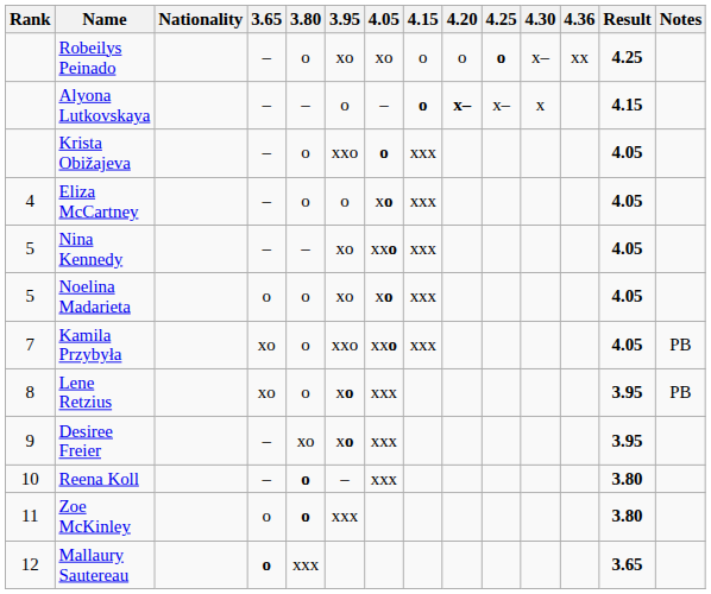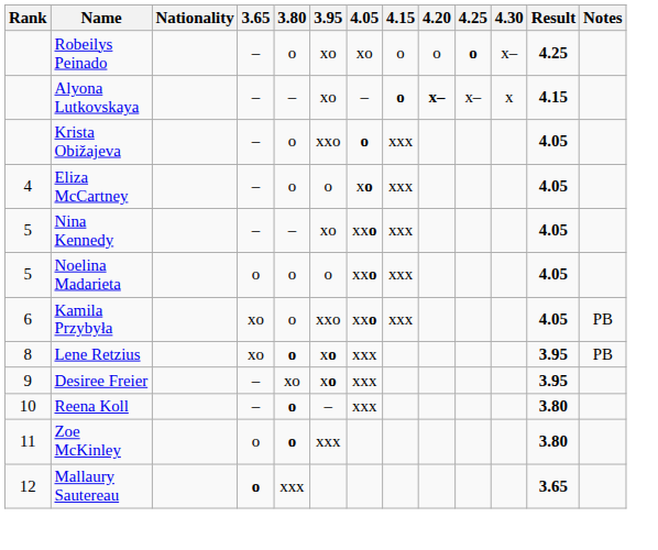- column: 4.36 | xx
Alyona Lutkovskaya | 3.95: o -> xo
Noelina Madarieta | 3.95: xo -> o
Noelina Madarieta | 4.05: xo -> xxo
Kamila Przybyła | Rank: 7 -> 6
Lene Retzius | 3.80: normal -> bold
